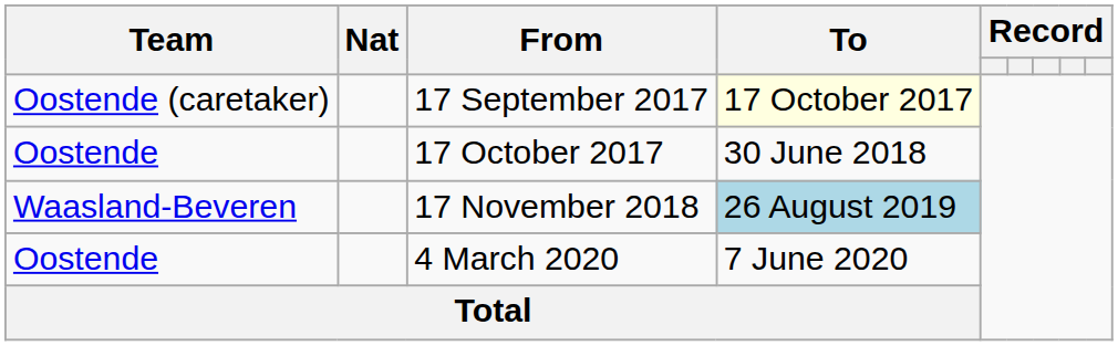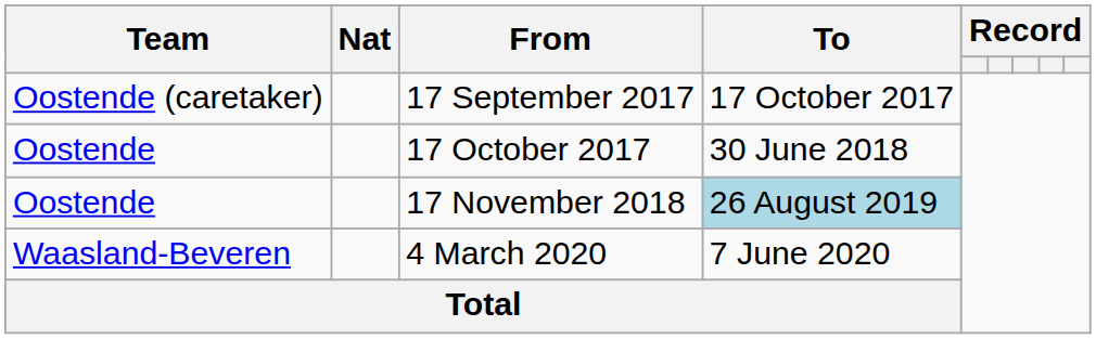17 September 2017 | To: lightyellow background -> no background
17 November 2018 | Team: Waasland-Beveren -> Oostende
4 March 2020 | Team: Oostende -> Waasland-Beveren
